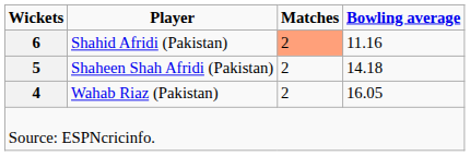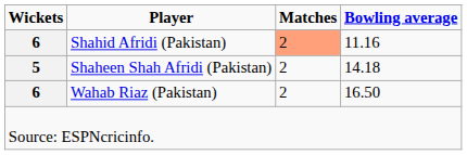Wahab Riaz (Pakistan) | Wickets: 4 -> 6
Wahab Riaz (Pakistan) | Bowling average: 16.05 -> 16.50
